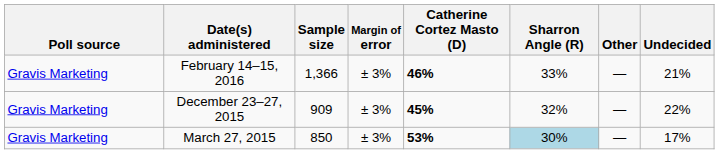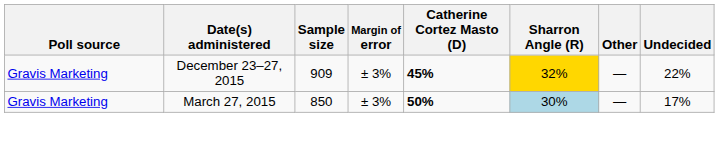- row: Gravis Marketing | February 14–15, 2016 | 1,366 | ± 3% | 46% | 33% | — | 21%
December 23–27, 2015 | Sharron Angle (R): no background -> gold background
March 27, 2015 | Catherine Cortez Masto (D): 53% -> 50%
